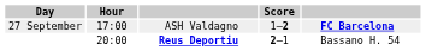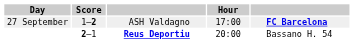columns swapped: Hour <-> Score
